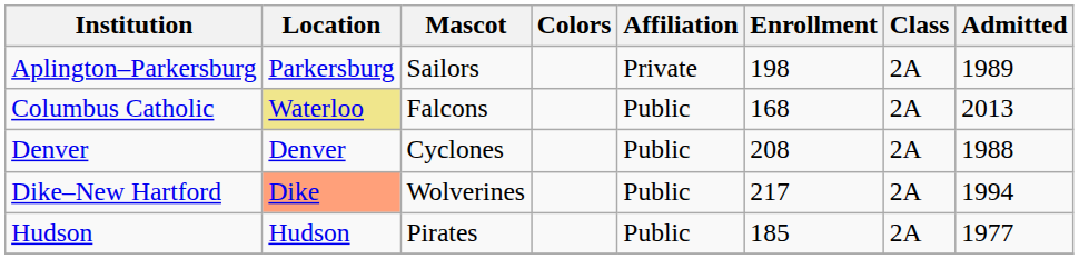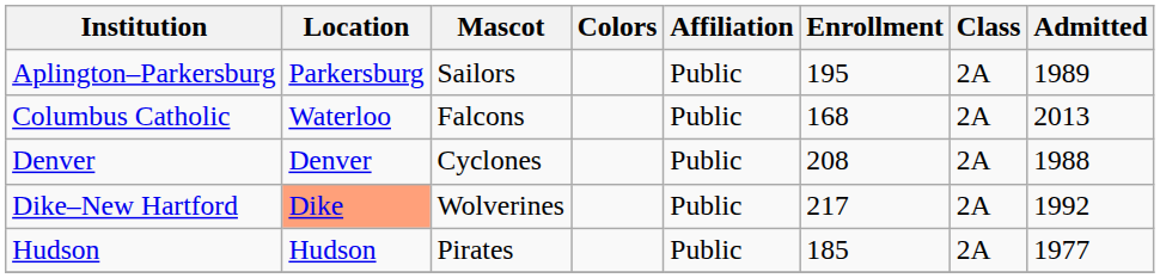Aplington–Parkersburg | Affiliation: Private -> Public
Aplington–Parkersburg | Enrollment: 198 -> 195
Columbus Catholic | Location: khaki background -> no background
Dike–New Hartford | Admitted: 1994 -> 1992
